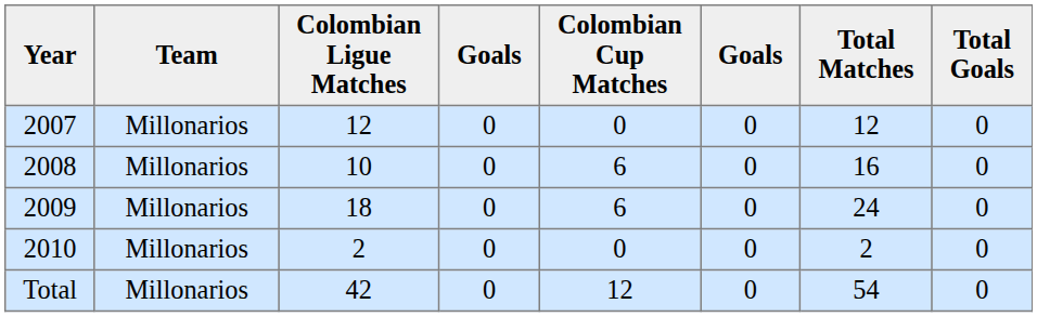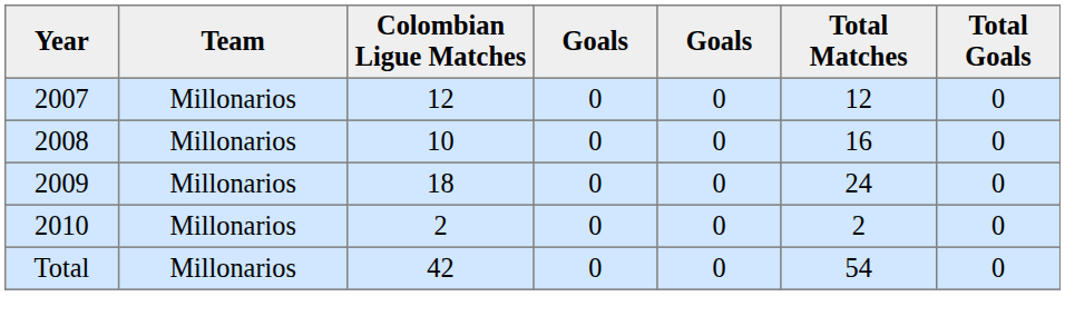- column: Colombian Cup Matches | 0 | 6 | 6 | 0 | 12
